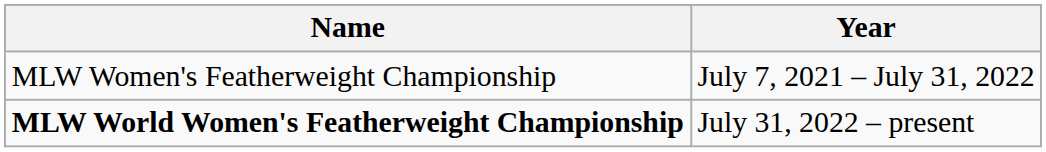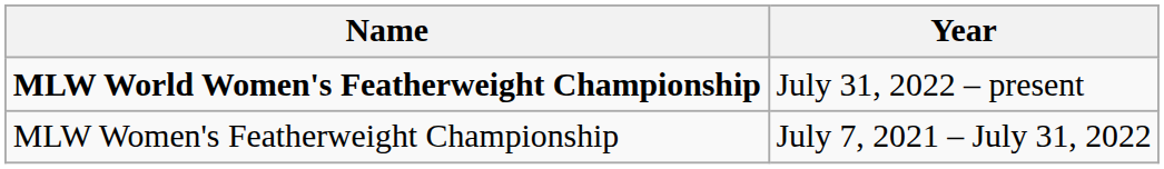rows swapped: MLW Women's Featherweight Championship <-> MLW World Women's Featherweight Championship
